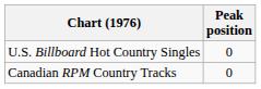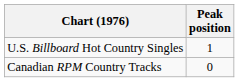U.S. Billboard Hot Country Singles | Peak position: 0 -> 1
